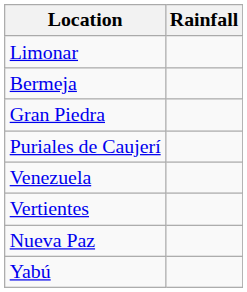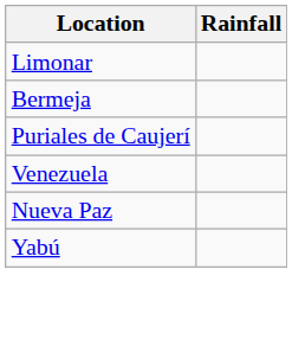- row: Gran Piedra
- row: Vertientes
